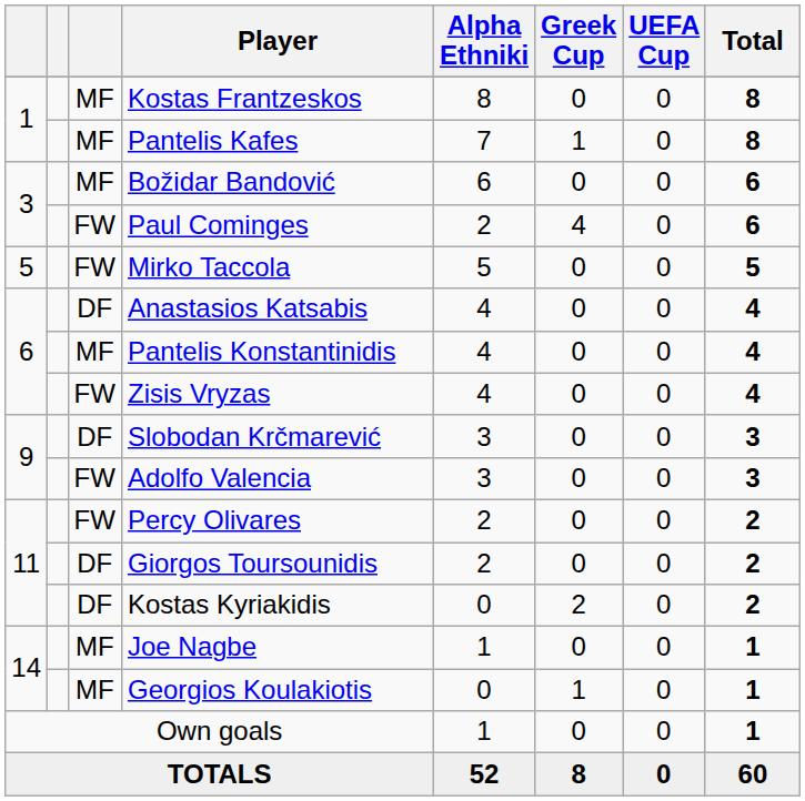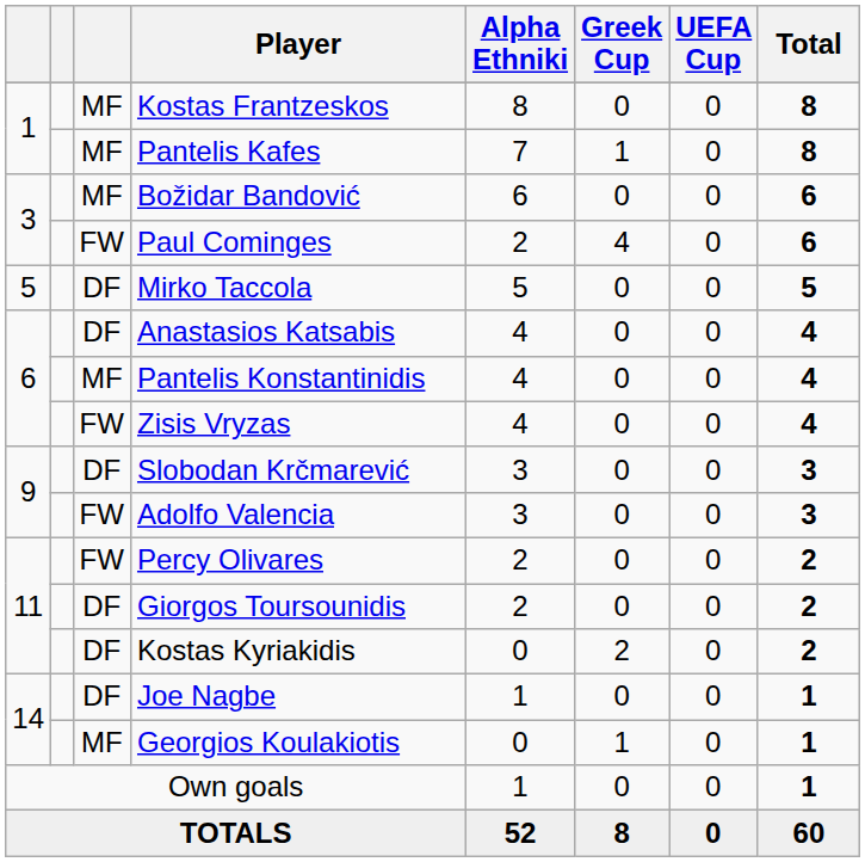Mirko Taccola | column 3: FW -> DF
Joe Nagbe | column 3: MF -> DF
